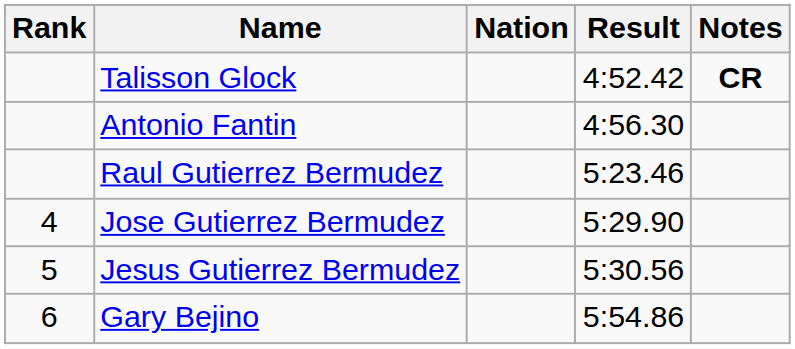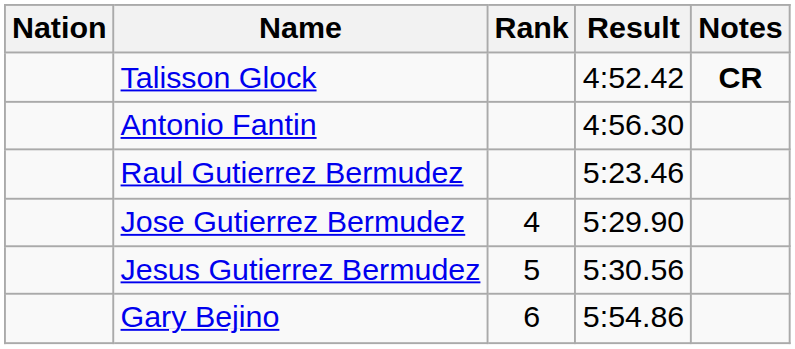columns swapped: Rank <-> Nation
